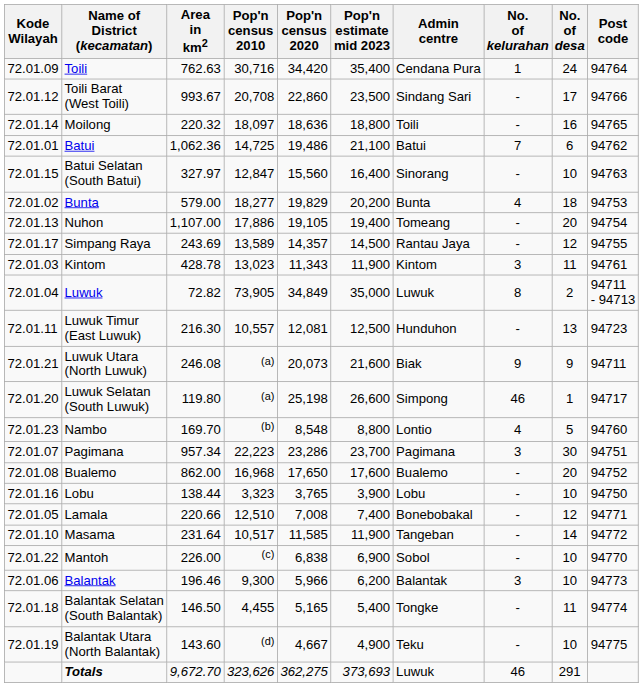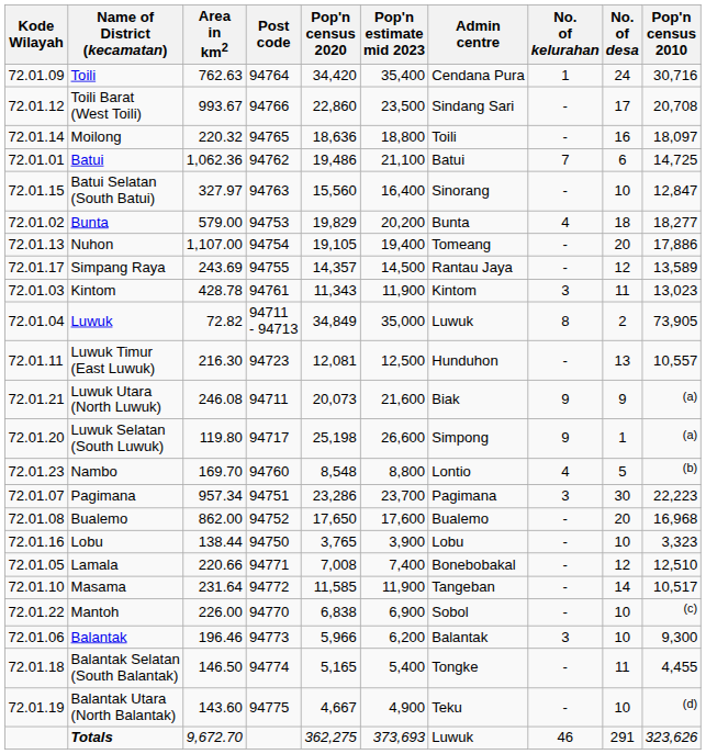columns swapped: Pop'n census 2010 <-> Post code
Luwuk Selatan (South Luwuk) | No. of kelurahan: 46 -> 9
